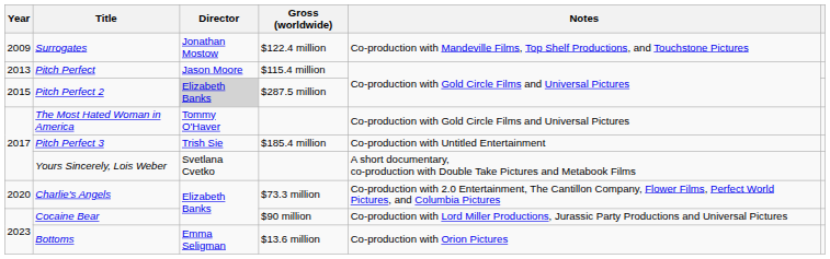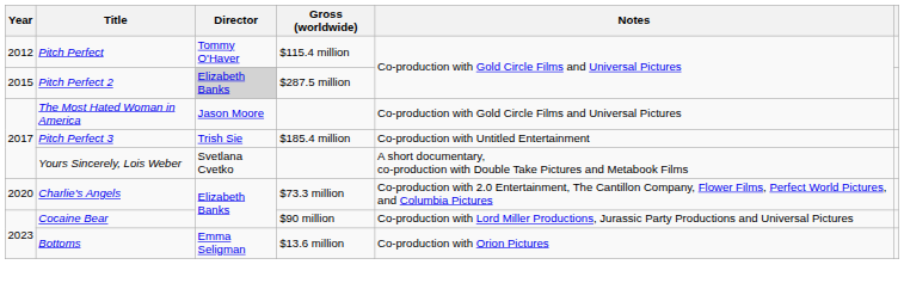- row: 2009 | Surrogates | Jonathan Mostow | $122.4 million | Co-production with Mandeville Films, Top Shelf Productions, and Touchstone Pictures
Pitch Perfect | Year: 2013 -> 2012
Pitch Perfect | Director: Jason Moore -> Tommy O'Haver
The Most Hated Woman in America | Director: Tommy O'Haver -> Jason Moore
